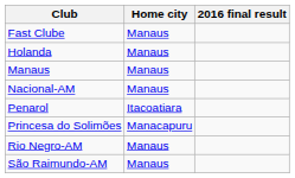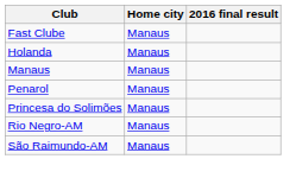- row: Nacional-AM | Manaus
Penarol | Home city: Itacoatiara -> Manaus
Princesa do Solimões | Home city: Manacapuru -> Manaus
